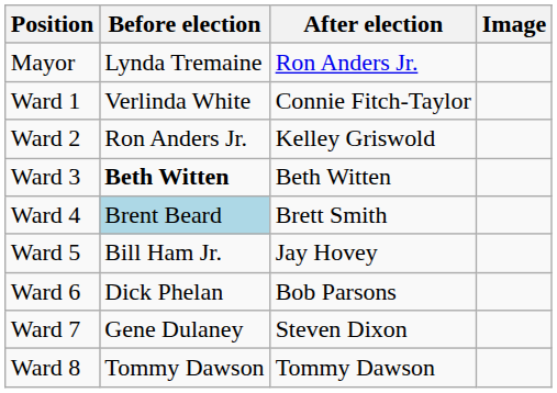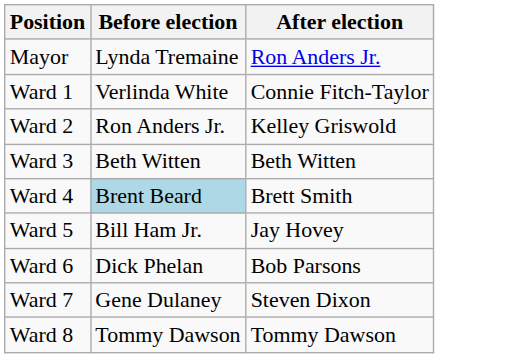- column: Image
Ward 3 | Before election: bold -> normal
